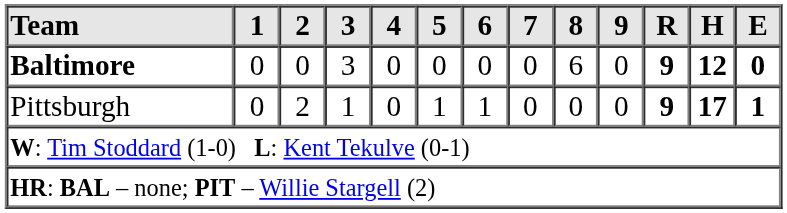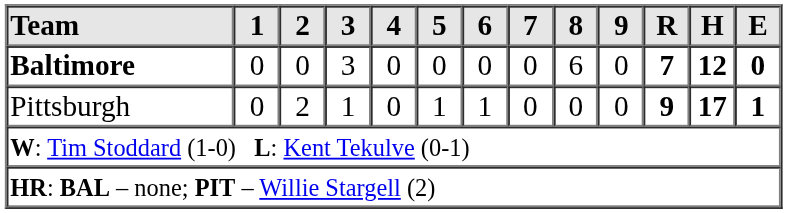Baltimore | R: 9 -> 7
